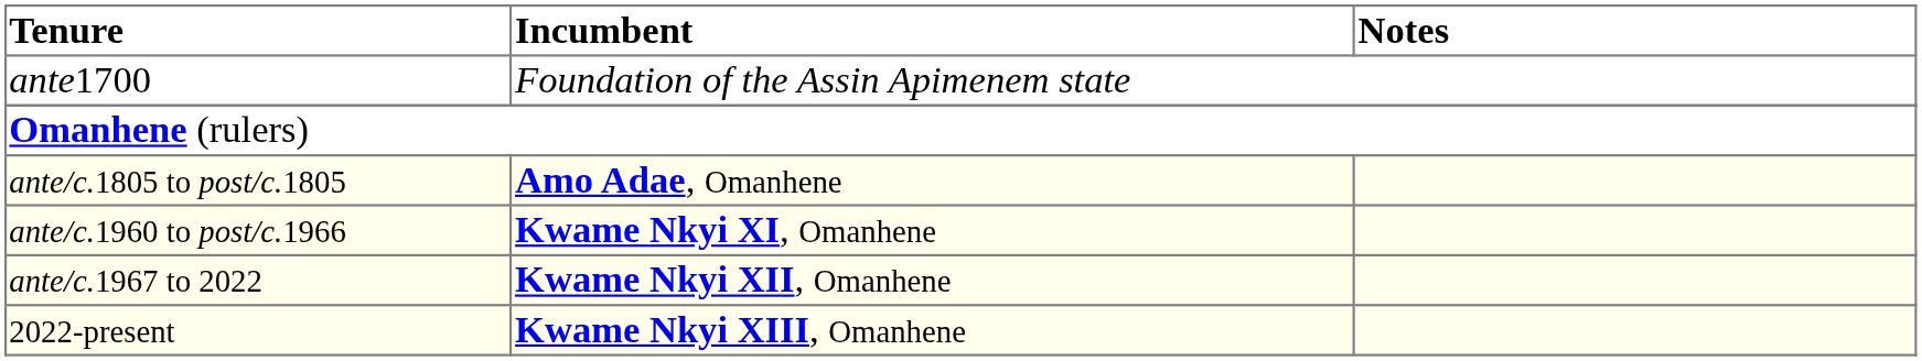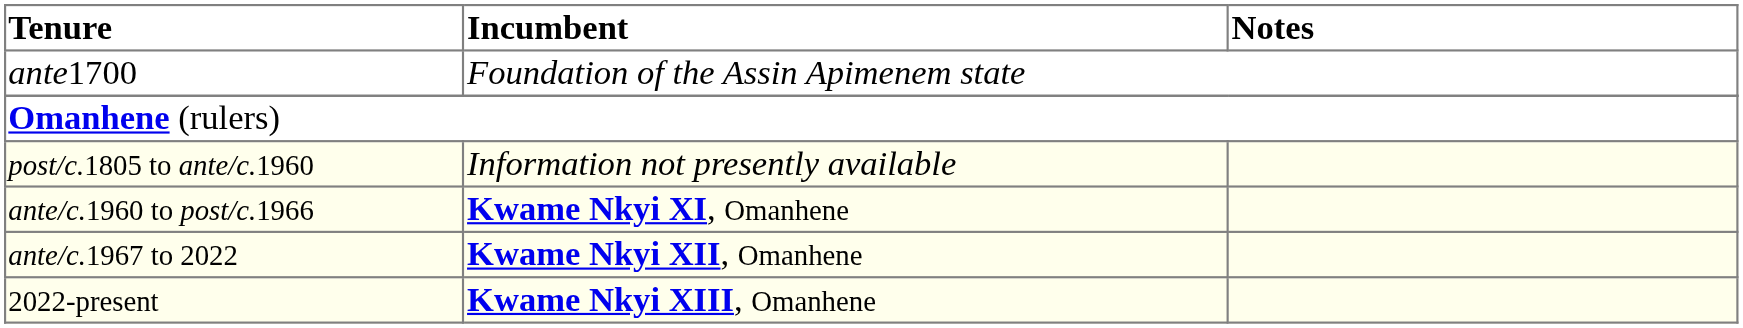- row: ante/c.1805 to post/c.1805 | Amo Adae, Omanhene
+ row: post/c.1805 to ante/c.1960 | Information not presently available
